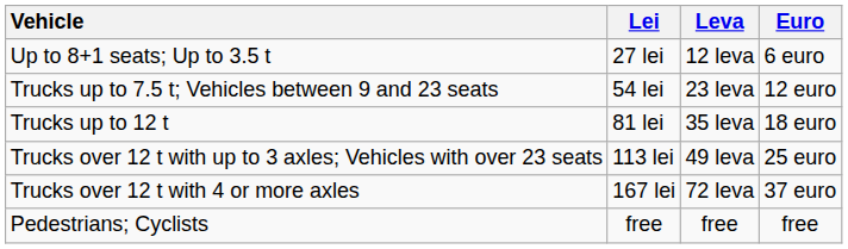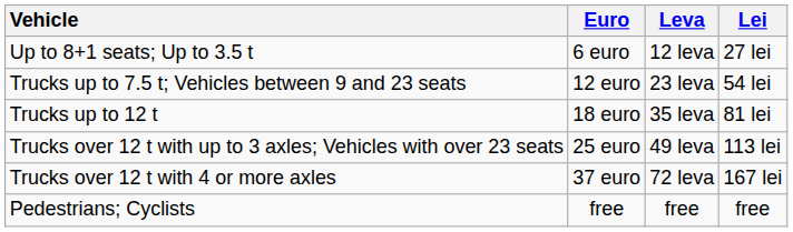columns swapped: Euro <-> Lei
